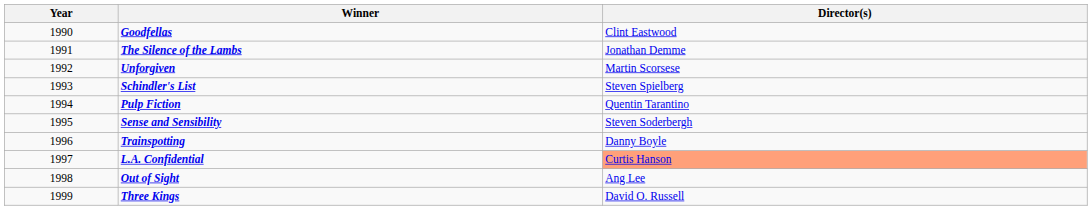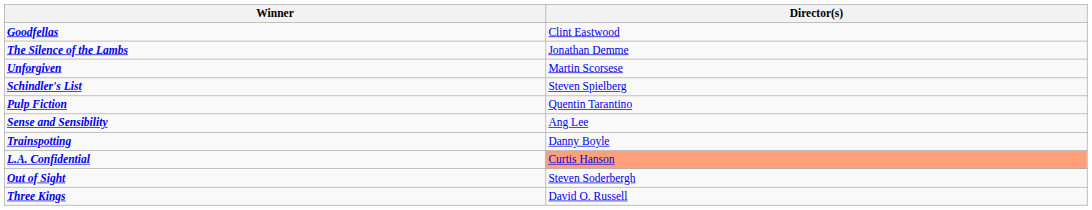- column: Year | 1990 | 1991 | 1992 | 1993 | 1994 | 1995 | 1996 | 1997 | 1998 | 1999
Sense and Sensibility | Director(s): Steven Soderbergh -> Ang Lee
Out of Sight | Director(s): Ang Lee -> Steven Soderbergh
